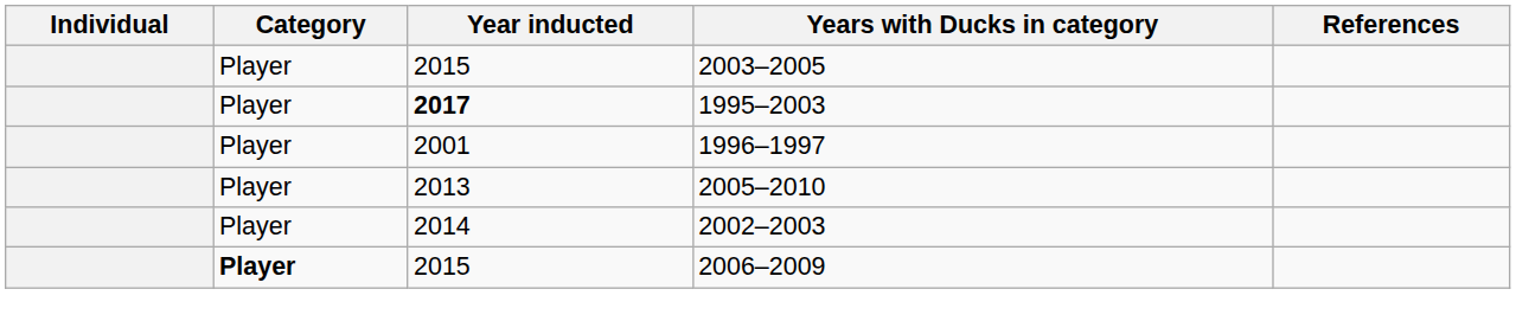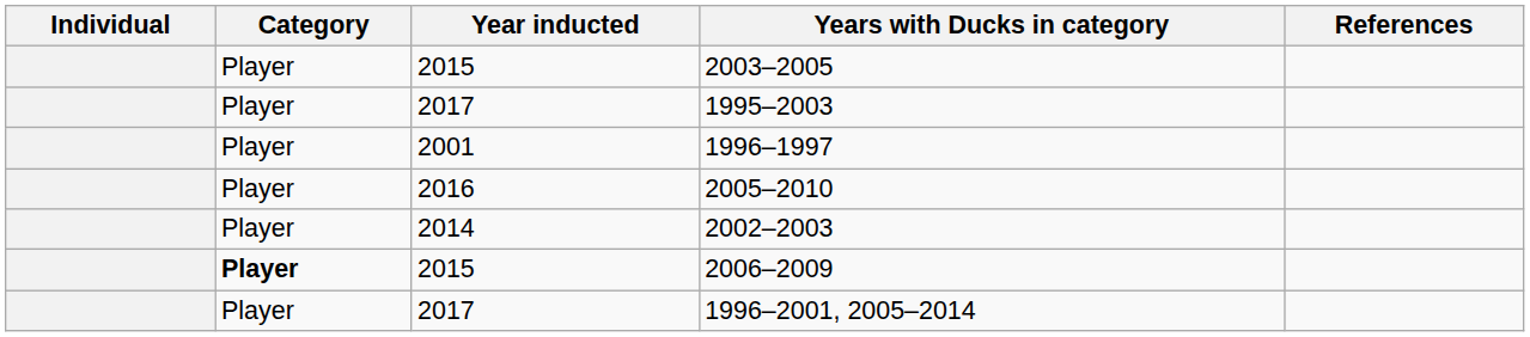1995–2003 | Year inducted: bold -> normal
2005–2010 | Year inducted: 2013 -> 2016
+ row: Player | 2017 | 1996–2001, 2005–2014
